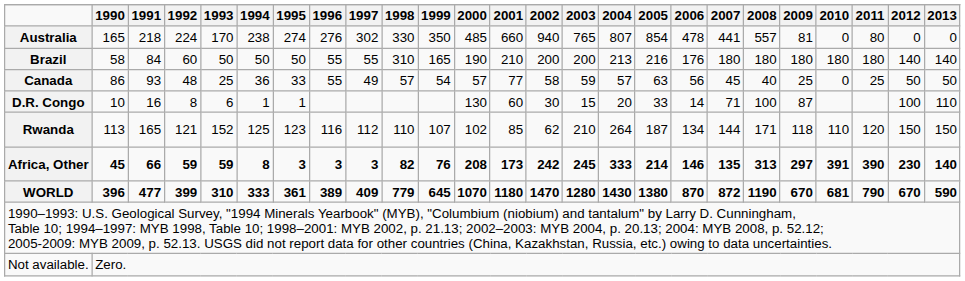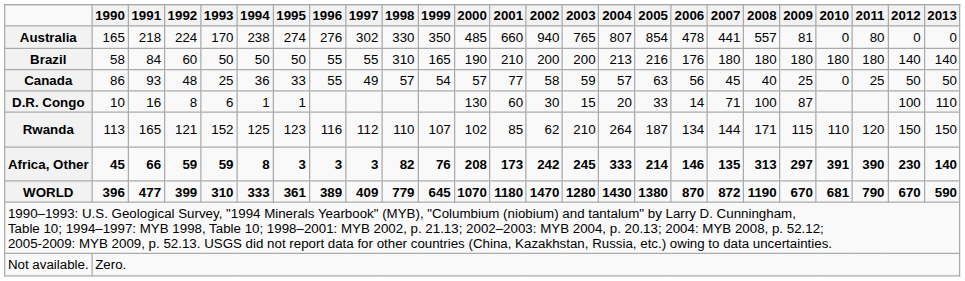Rwanda | 2009: 118 -> 115
